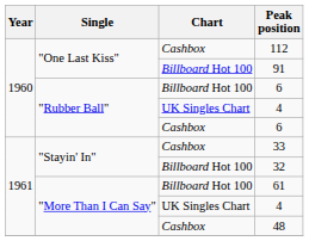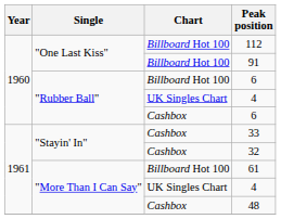112 | Chart: Cashbox -> Billboard Hot 100
32 | Chart: Billboard Hot 100 -> Cashbox
